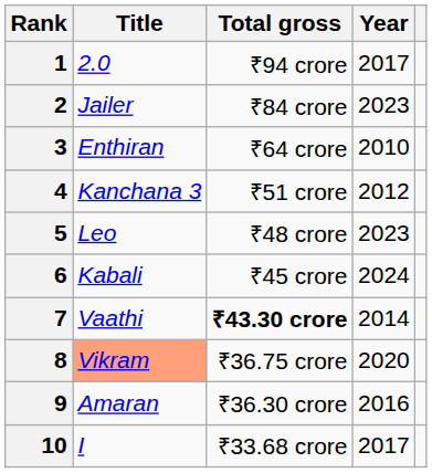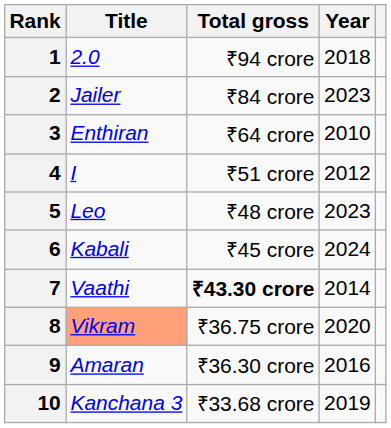1 | Year: 2017 -> 2018
4 | Title: Kanchana 3 -> I
10 | Title: I -> Kanchana 3
10 | Year: 2017 -> 2019
